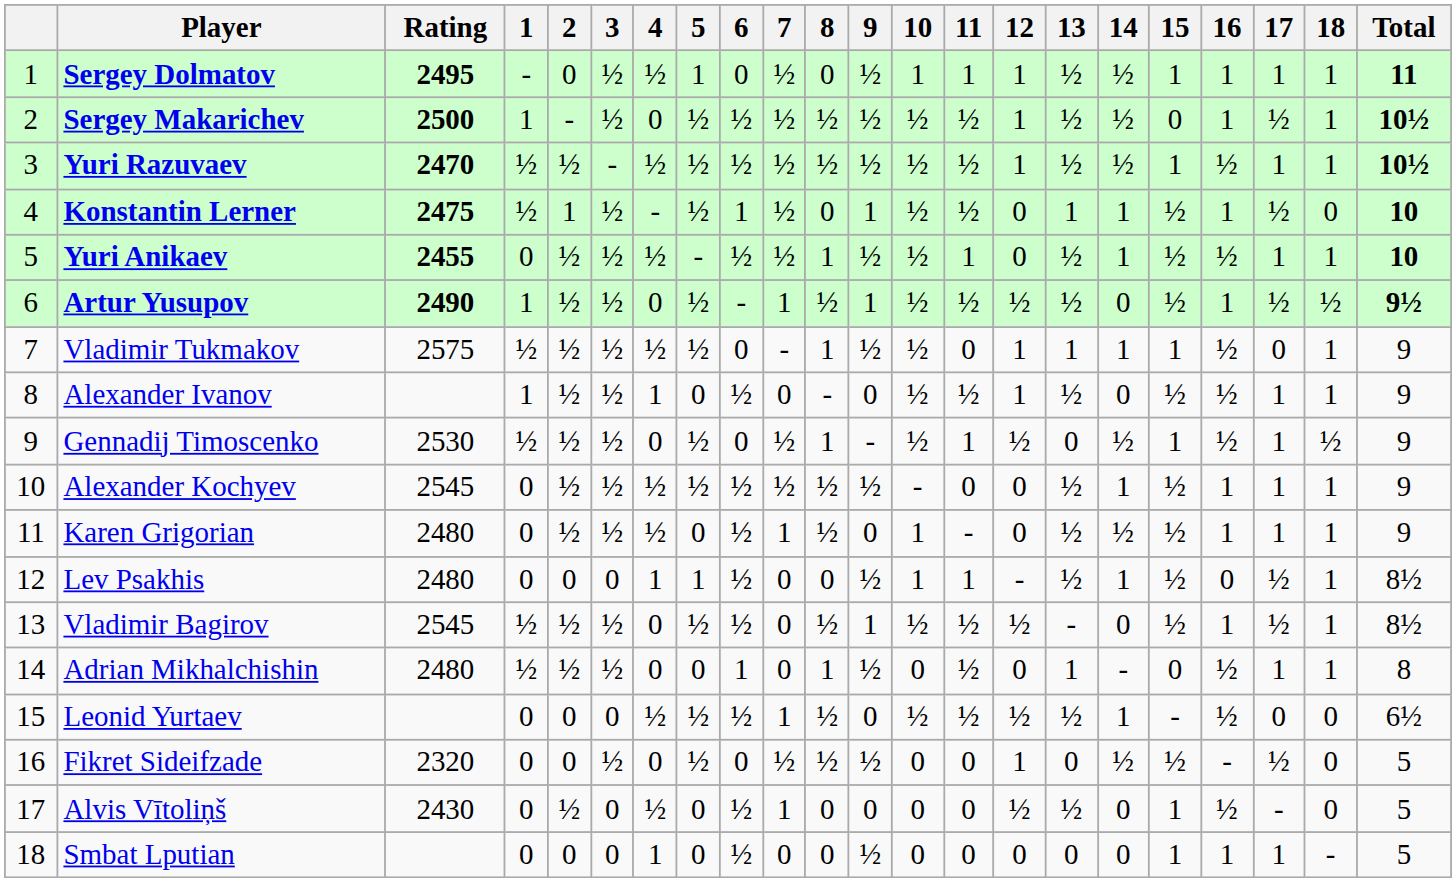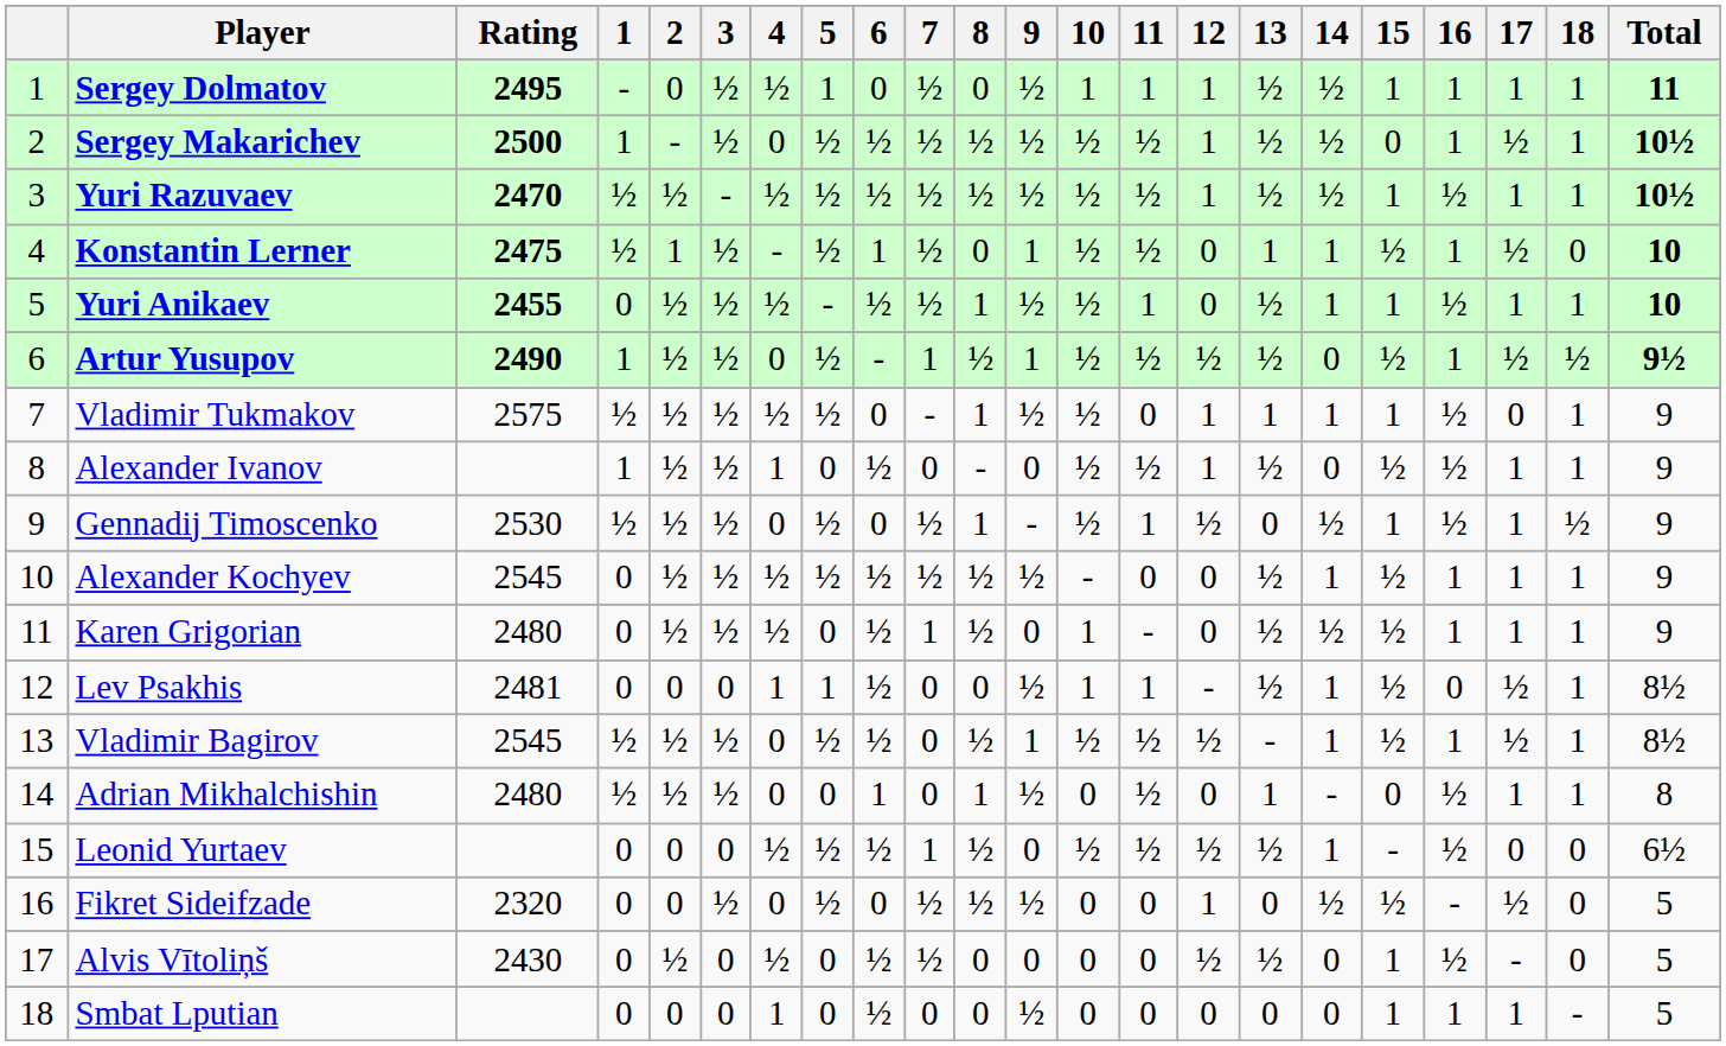Yuri Anikaev | 15: ½ -> 1
Lev Psakhis | Rating: 2480 -> 2481
Vladimir Bagirov | 14: 0 -> 1
Alvis Vītoliņš | 7: 1 -> ½
